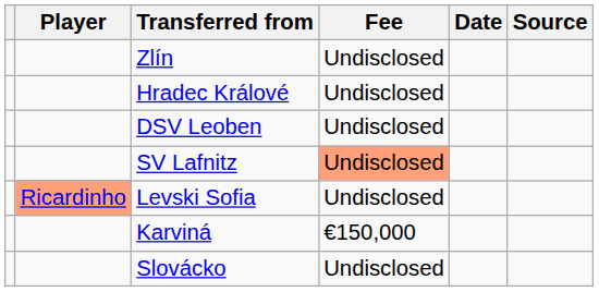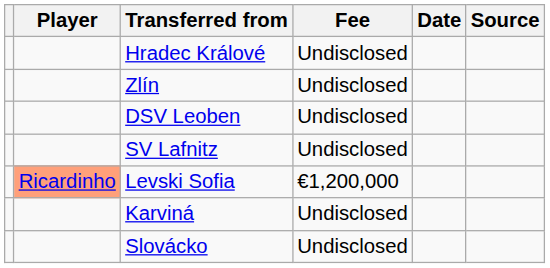rows swapped: Zlín <-> Hradec Králové
SV Lafnitz | Fee: lightsalmon background -> no background
Levski Sofia | Fee: Undisclosed -> €1,200,000
Karviná | Fee: €150,000 -> Undisclosed
